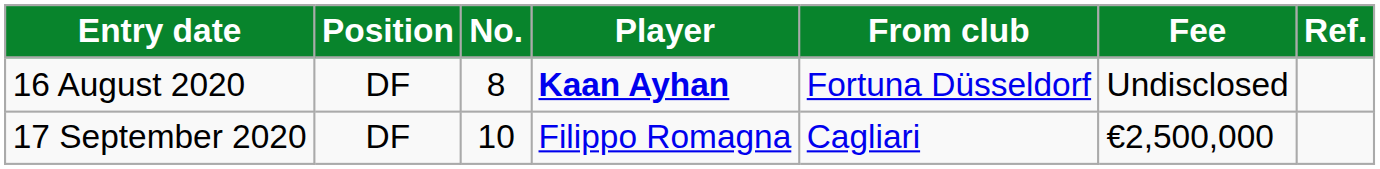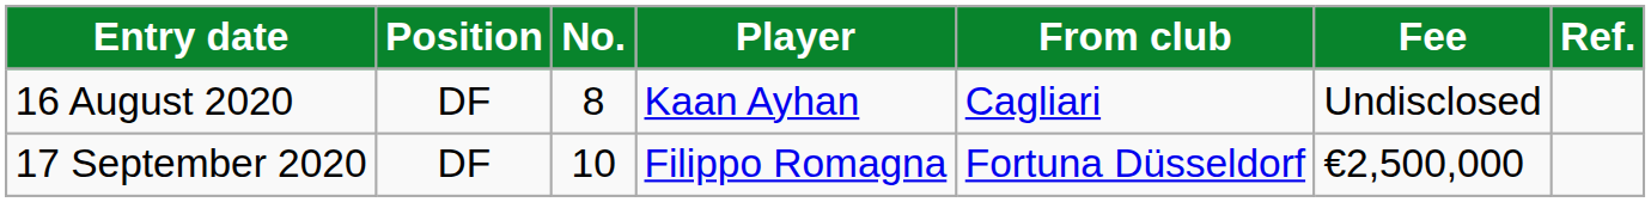16 August 2020 | Player: bold -> normal
16 August 2020 | From club: Fortuna Düsseldorf -> Cagliari
17 September 2020 | From club: Cagliari -> Fortuna Düsseldorf
